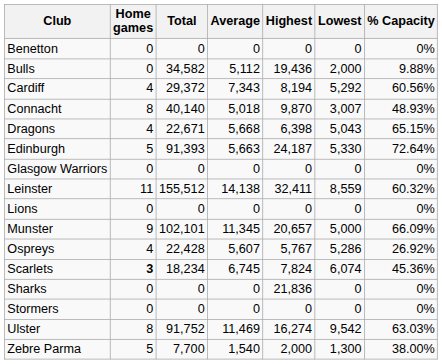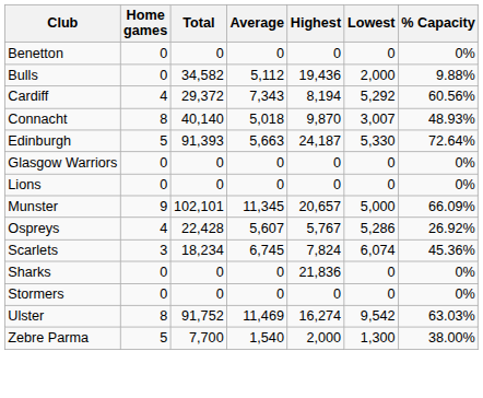- row: Dragons | 4 | 22,671 | 5,668 | 6,398 | 5,043 | 65.15%
- row: Leinster | 11 | 155,512 | 14,138 | 32,411 | 8,559 | 60.32%
Scarlets | Home games: bold -> normal
